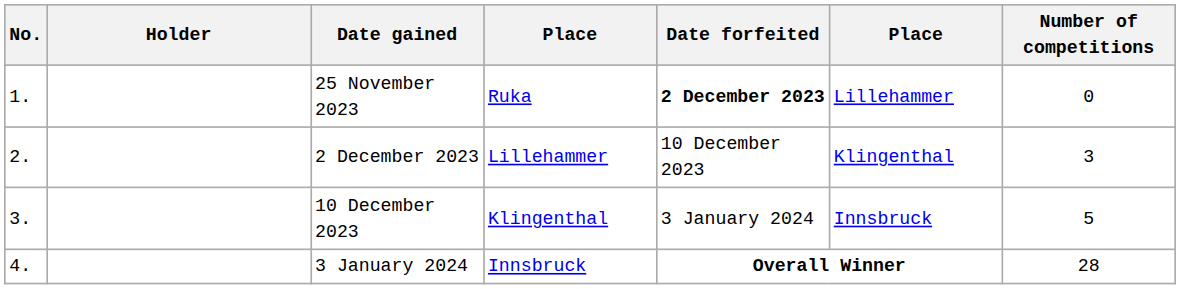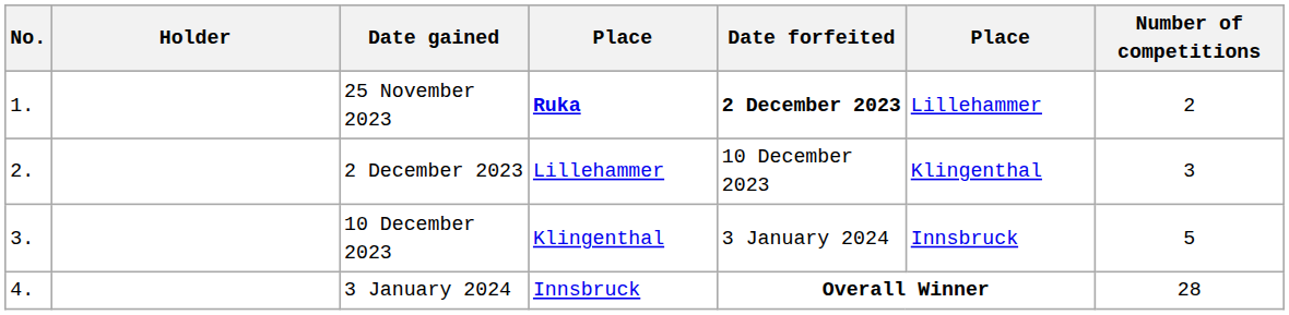25 November 2023 | column 4: normal -> bold
25 November 2023 | Number of competitions: 0 -> 2
